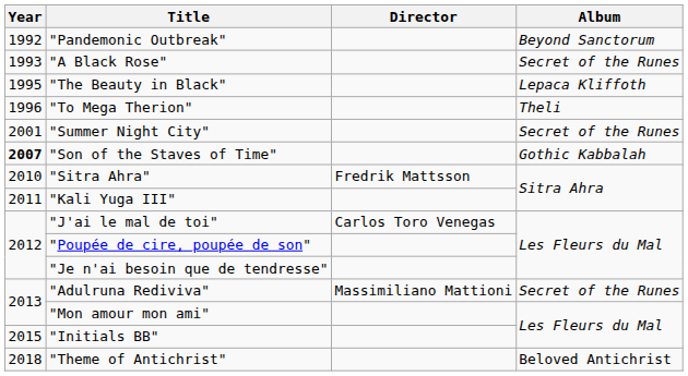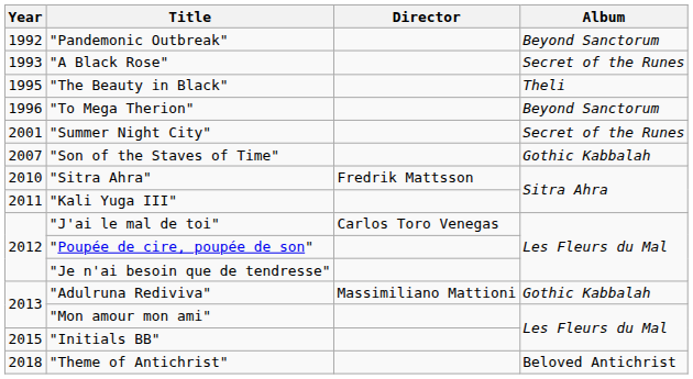"The Beauty in Black" | Album: Lepaca Kliffoth -> Theli
"To Mega Therion" | Album: Theli -> Beyond Sanctorum
"Son of the Staves of Time" | Year: bold -> normal
"Adulruna Rediviva" | Album: Secret of the Runes -> Gothic Kabbalah
